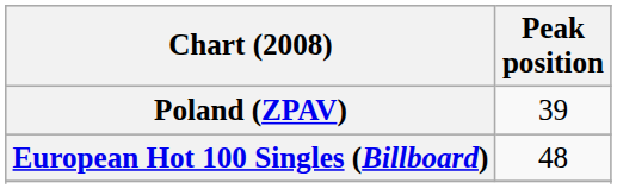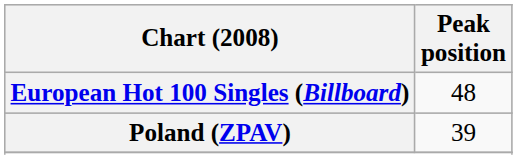rows swapped: European Hot 100 Singles (Billboard) <-> Poland (ZPAV)
